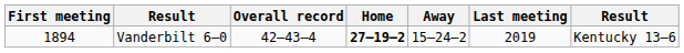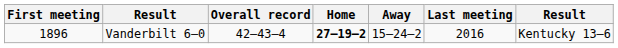Vanderbilt 6–0 | First meeting: 1894 -> 1896
Vanderbilt 6–0 | Last meeting: 2019 -> 2016
